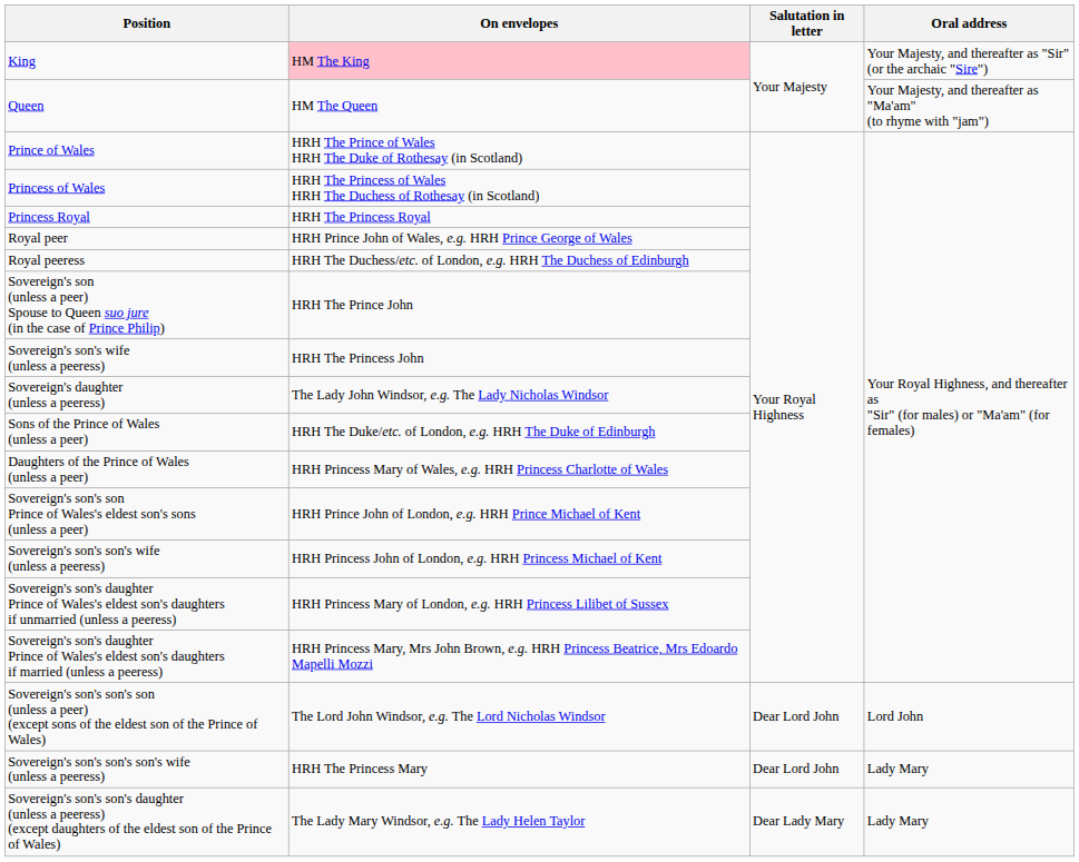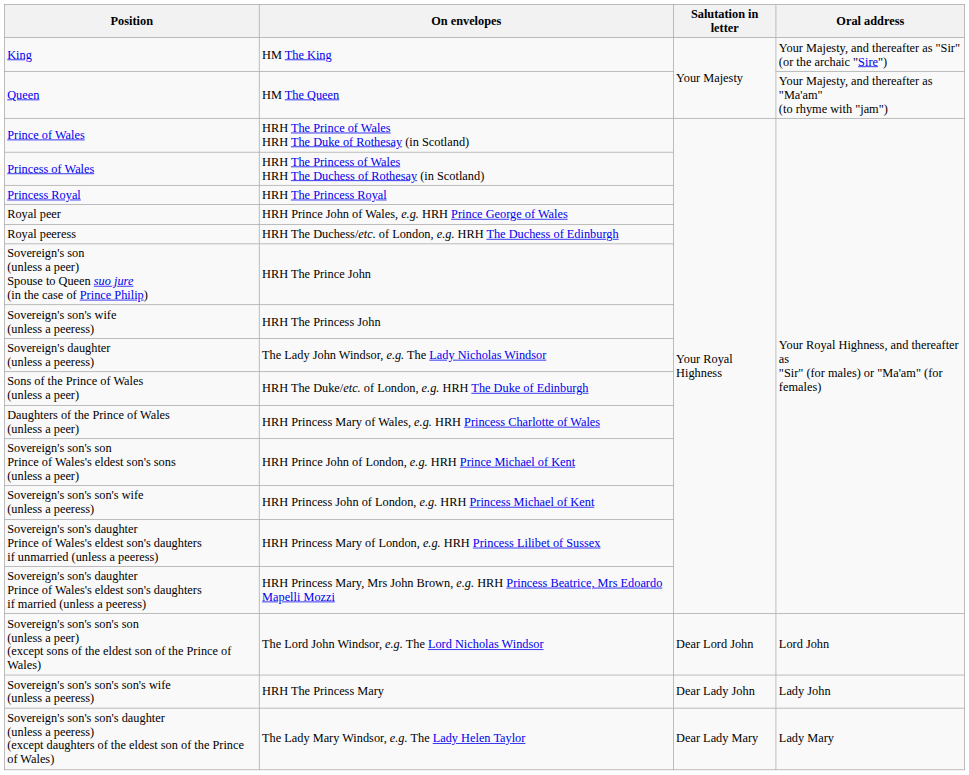King | On envelopes: pink background -> no background
Sovereign's son's son's son's wife (unless a peeress) | Salutation in letter: Dear Lord John -> Dear Lady John
Sovereign's son's son's son's wife (unless a peeress) | Oral address: Lady Mary -> Lady John
